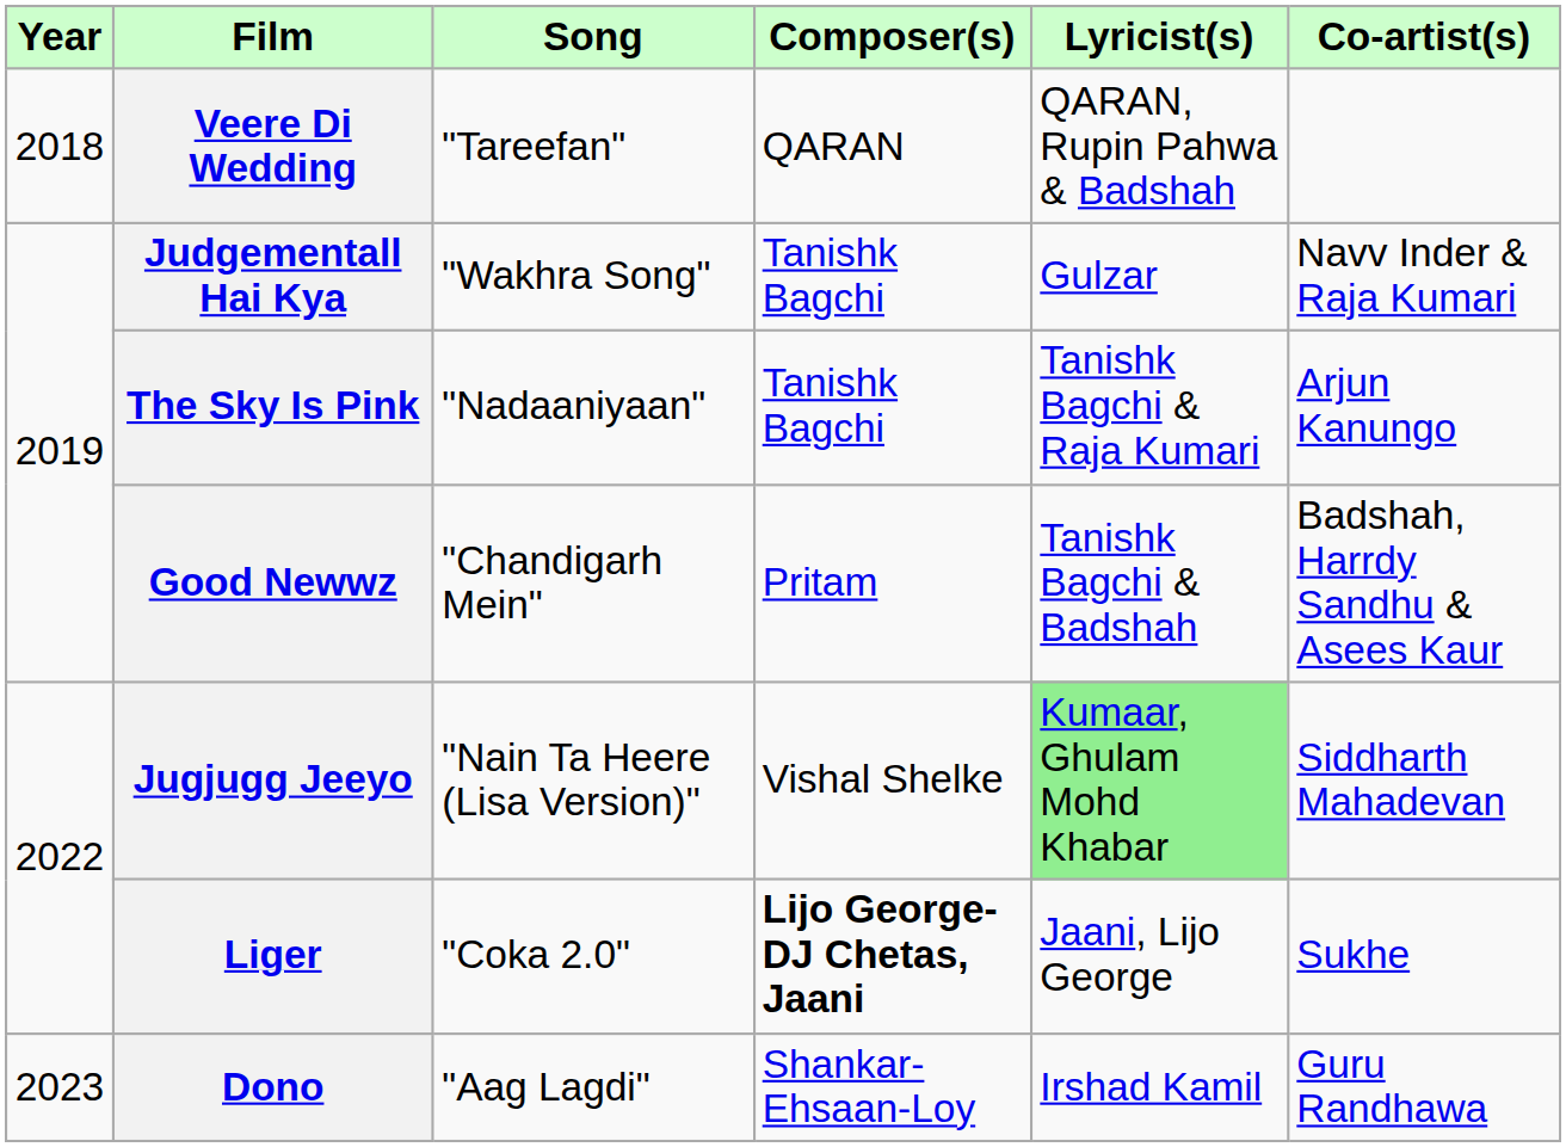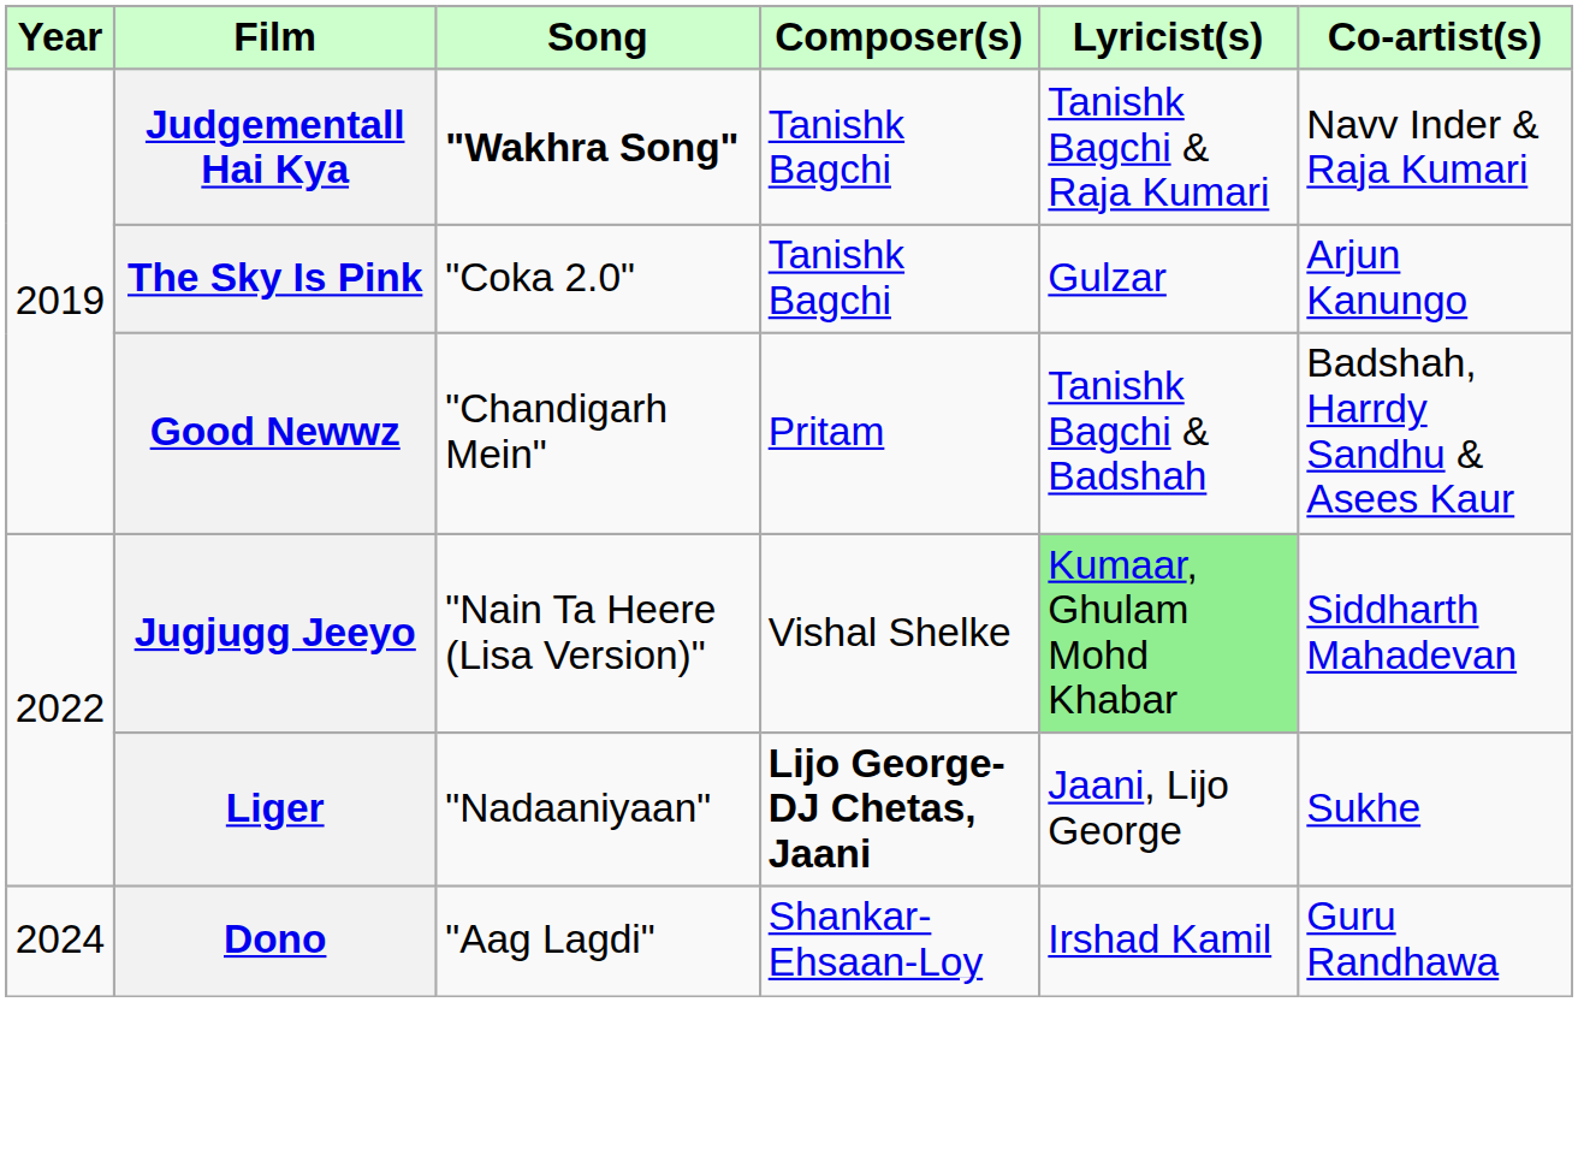- row: 2018 | Veere Di Wedding | "Tareefan" | QARAN | QARAN, Rupin Pahwa & Badshah
Judgementall Hai Kya | Song: normal -> bold
Judgementall Hai Kya | Lyricist(s): Gulzar -> Tanishk Bagchi & Raja Kumari
The Sky Is Pink | Song: "Nadaaniyaan" -> "Coka 2.0"
The Sky Is Pink | Lyricist(s): Tanishk Bagchi & Raja Kumari -> Gulzar
Liger | Song: "Coka 2.0" -> "Nadaaniyaan"
Dono | Year: 2023 -> 2024
